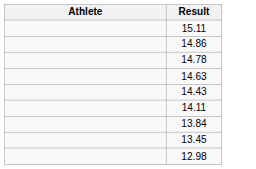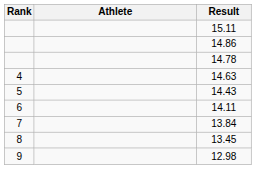+ column: Rank | 4 | 5 | 6 | 7 | 8 | 9
